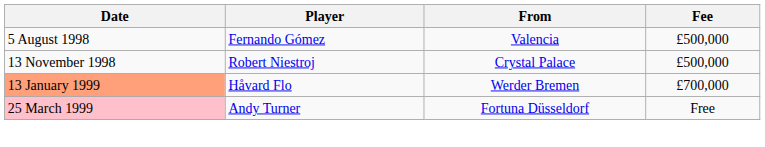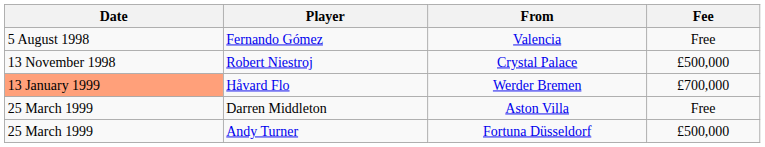Fernando Gómez | Fee: £500,000 -> Free
+ row: 25 March 1999 | Darren Middleton | Aston Villa | Free
Andy Turner | Date: pink background -> no background
Andy Turner | Fee: Free -> £500,000
